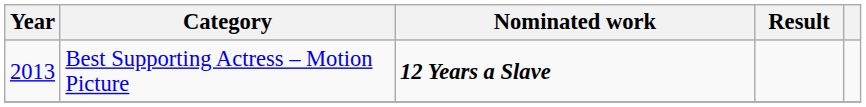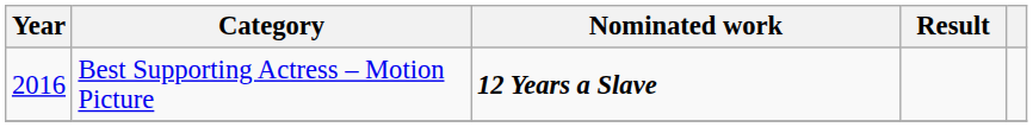Best Supporting Actress – Motion Picture | Year: 2013 -> 2016
